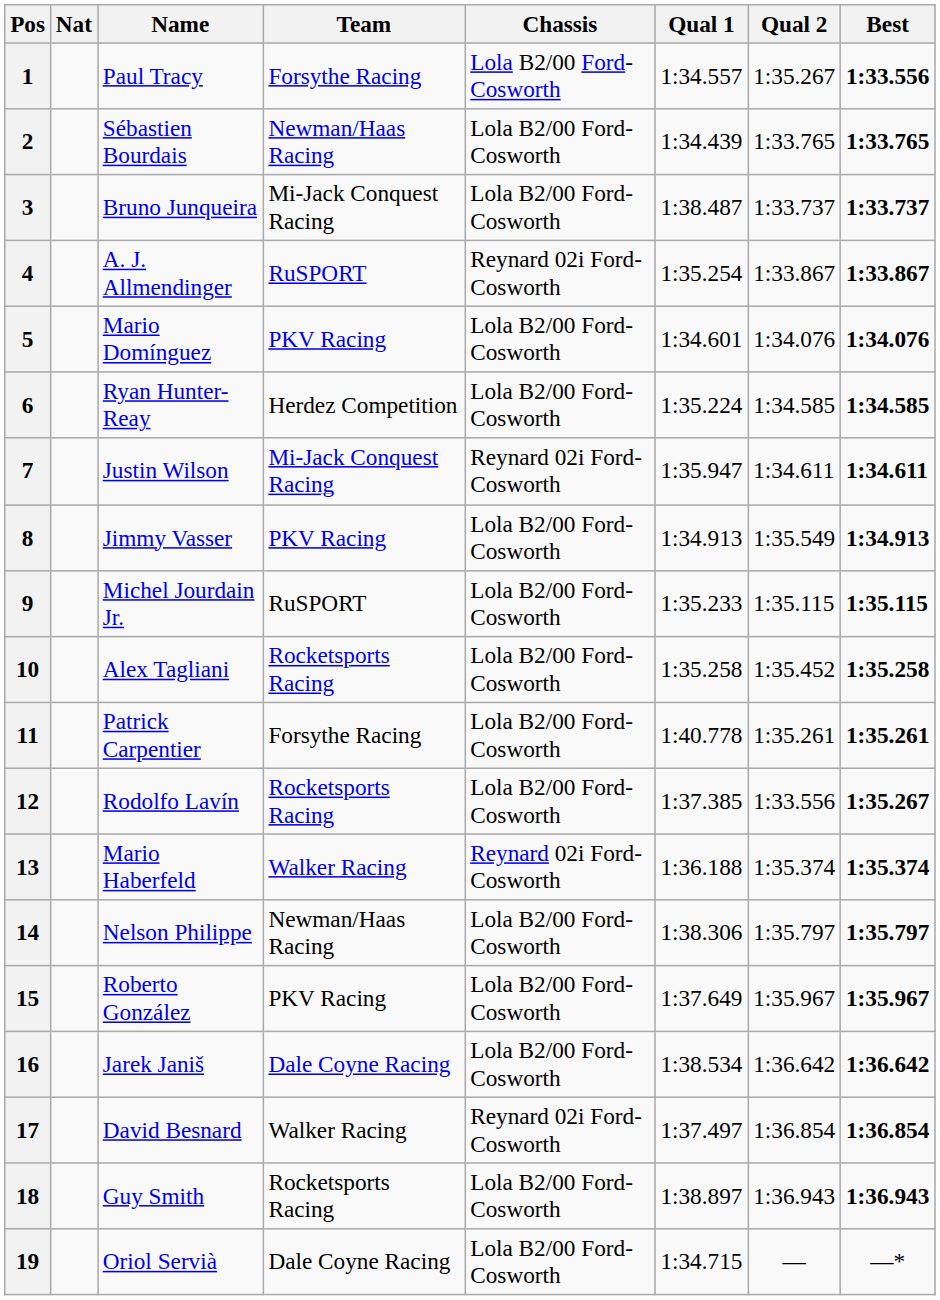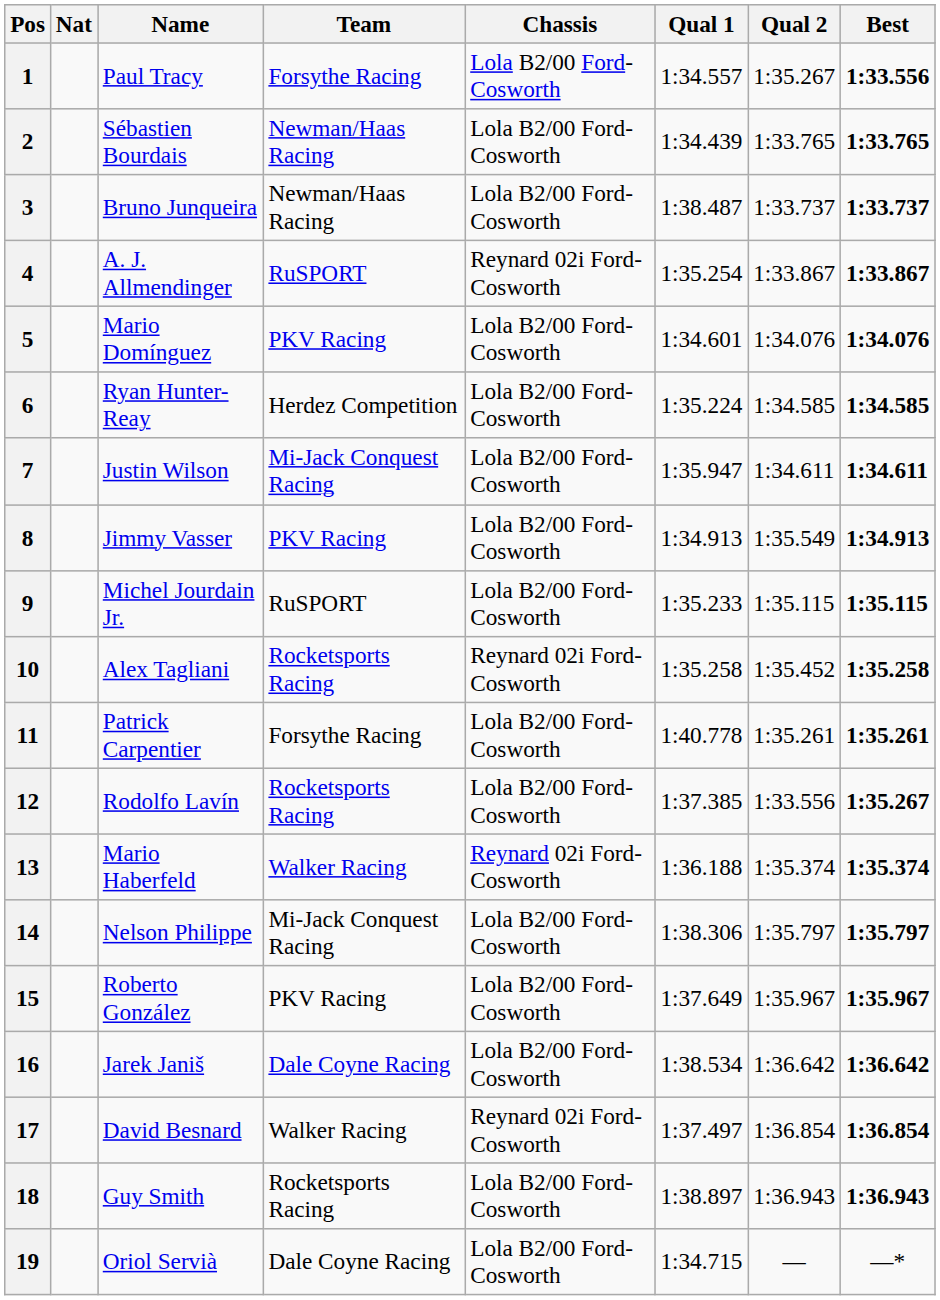3 | Team: Mi-Jack Conquest Racing -> Newman/Haas Racing
7 | Chassis: Reynard 02i Ford-Cosworth -> Lola B2/00 Ford-Cosworth
10 | Chassis: Lola B2/00 Ford-Cosworth -> Reynard 02i Ford-Cosworth
14 | Team: Newman/Haas Racing -> Mi-Jack Conquest Racing
